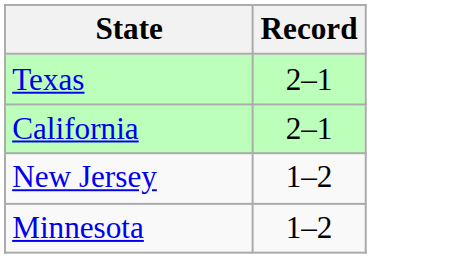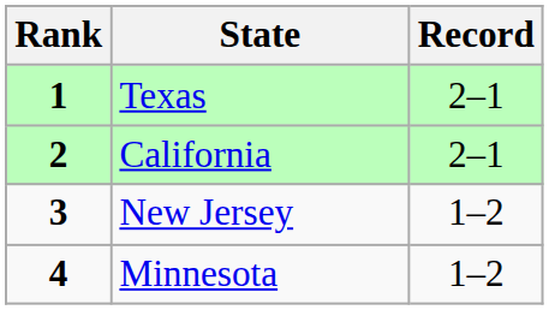+ column: Rank | 1 | 2 | 3 | 4
